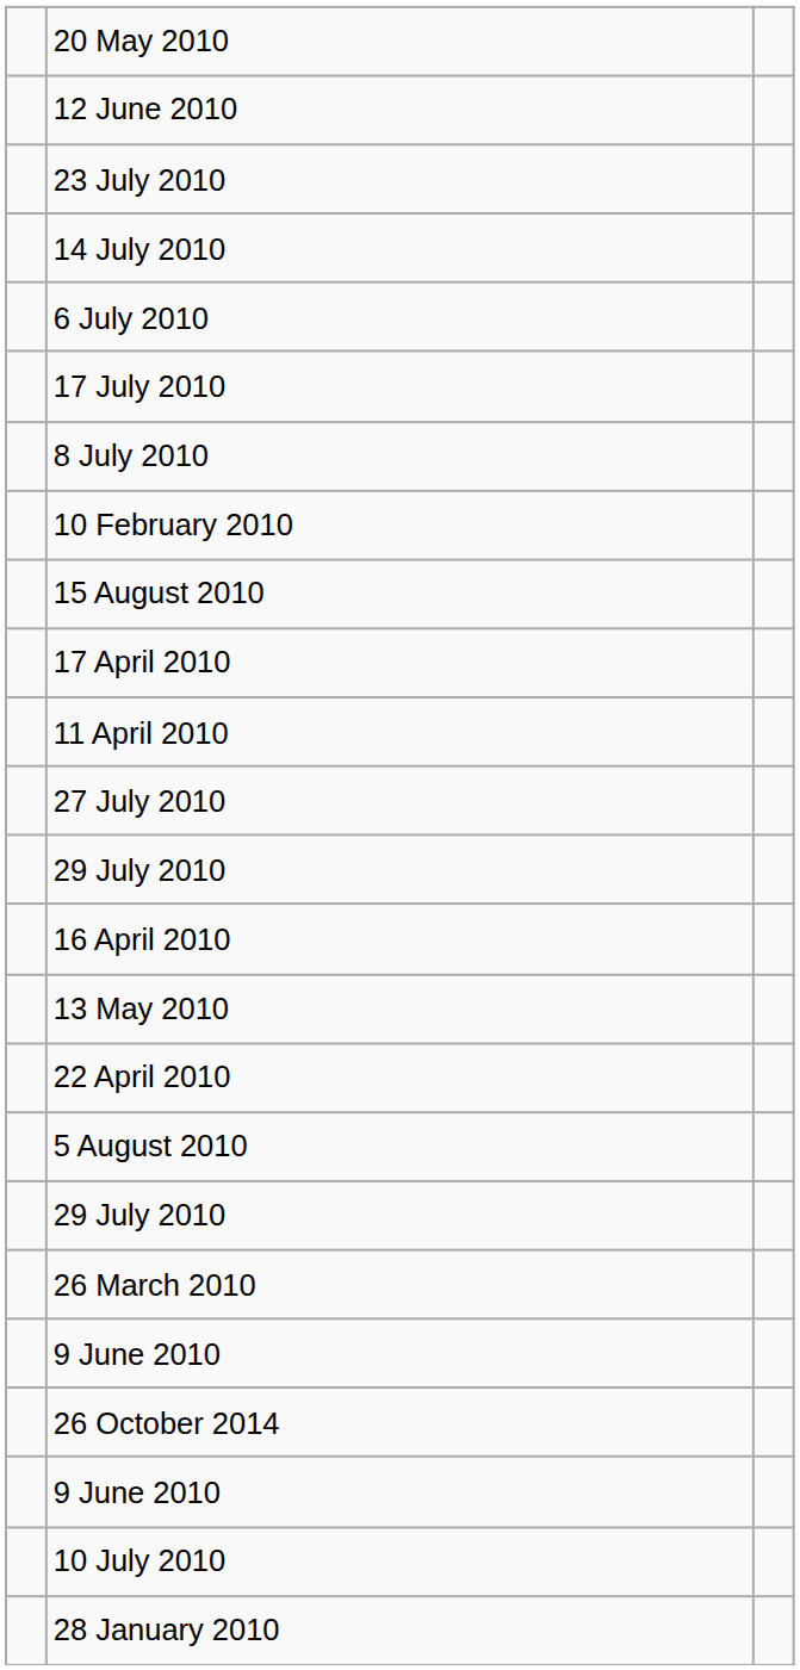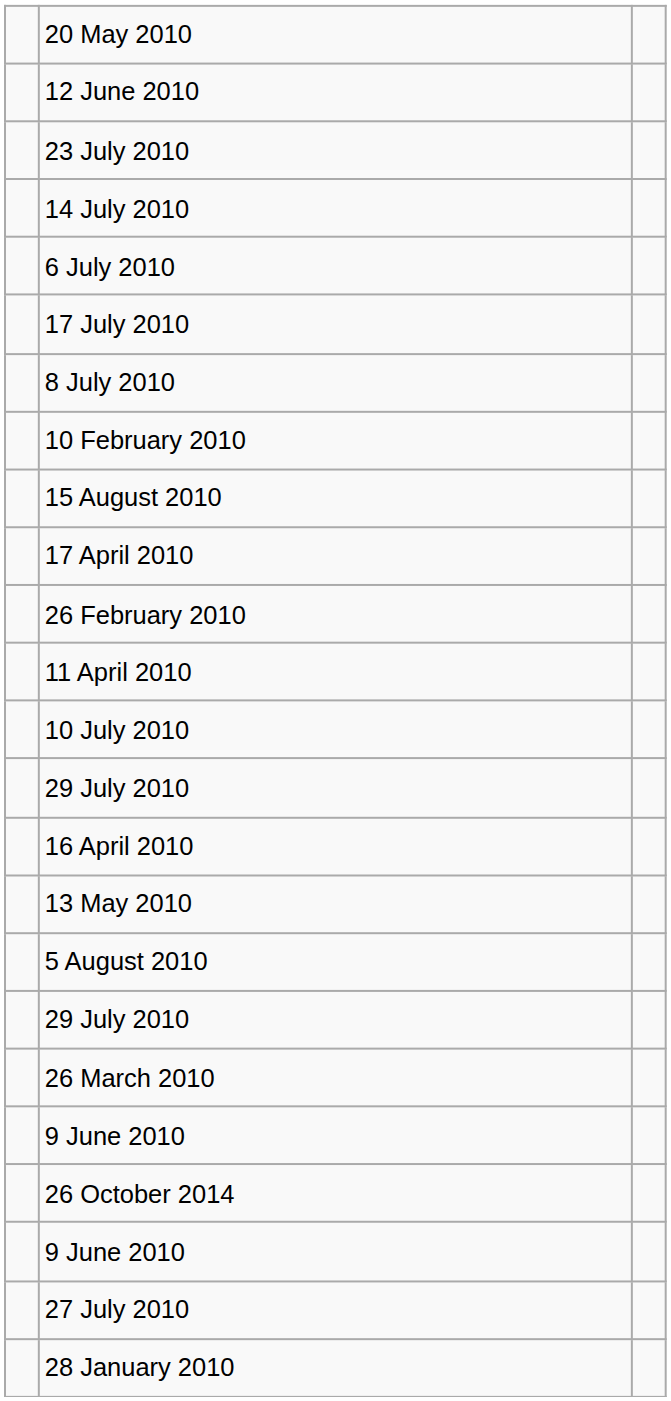+ row: 26 February 2010
rows swapped: 27 July 2010 <-> 10 July 2010
- row: 22 April 2010
